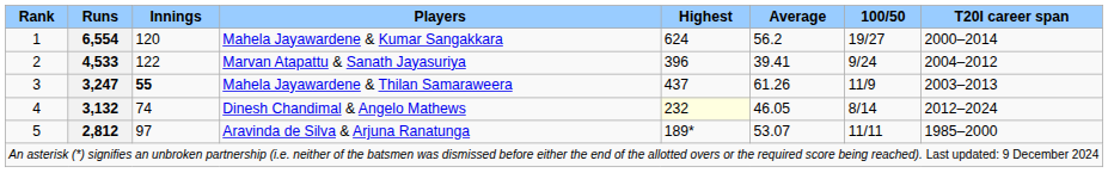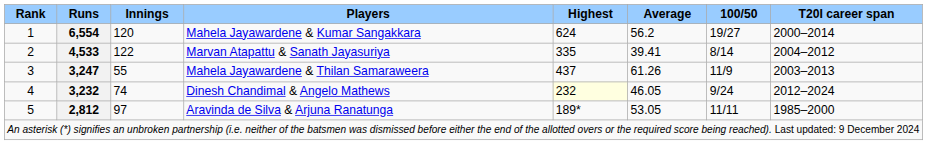Marvan Atapattu & Sanath Jayasuriya | Highest: 396 -> 335
Marvan Atapattu & Sanath Jayasuriya | 100/50: 9/24 -> 8/14
Mahela Jayawardene & Thilan Samaraweera | Innings: bold -> normal
Dinesh Chandimal & Angelo Mathews | Runs: 3,132 -> 3,232
Dinesh Chandimal & Angelo Mathews | 100/50: 8/14 -> 9/24
Aravinda de Silva & Arjuna Ranatunga | Average: 53.07 -> 53.05
